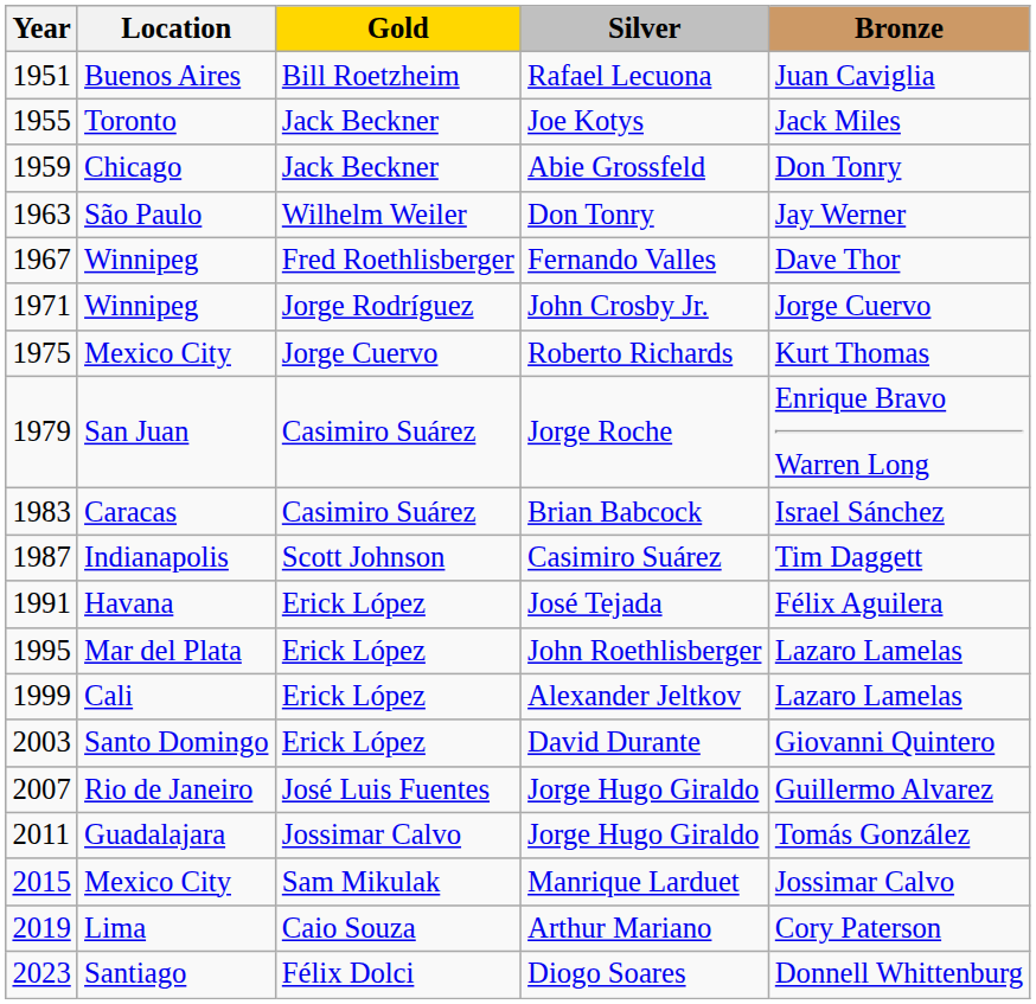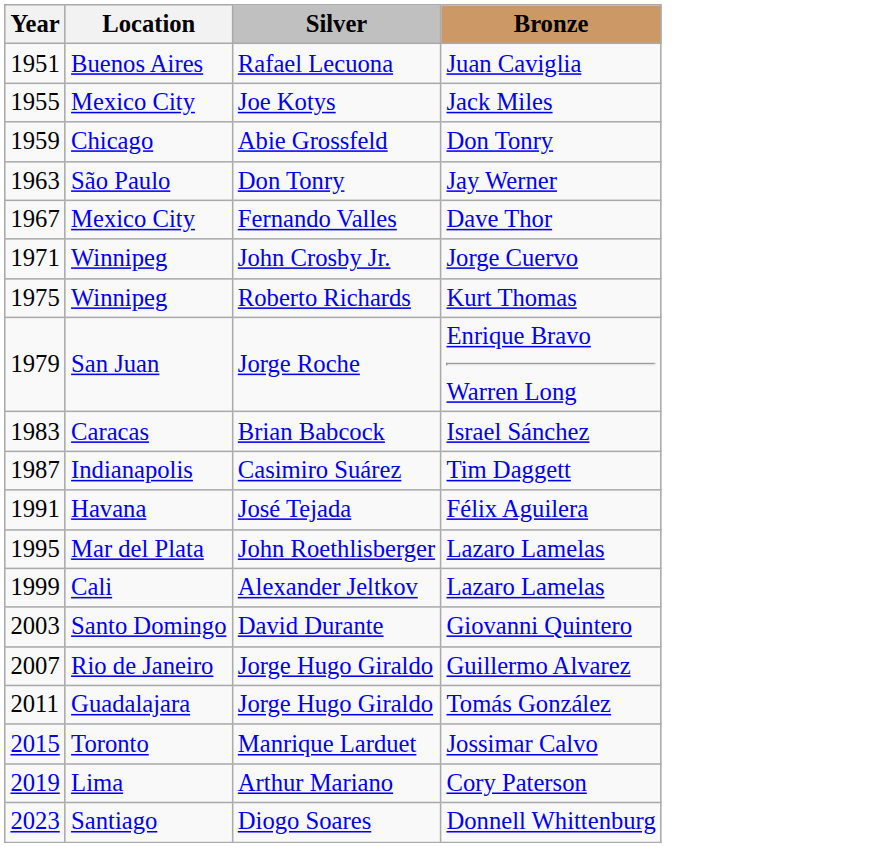- column: Gold | Bill Roetzheim | Jack Beckner | Jack Beckner | Wilhelm Weiler | Fred Roethlisberger | Jorge Rodríguez | Jorge Cuervo | Casimiro Suárez | Casimiro Suárez | Scott Johnson | Erick López | Erick López | Erick López | Erick López | José Luis Fuentes | Jossimar Calvo | Sam Mikulak | Caio Souza | Félix Dolci
Joe Kotys | Location: Toronto -> Mexico City
Fernando Valles | Location: Winnipeg -> Mexico City
Roberto Richards | Location: Mexico City -> Winnipeg
Manrique Larduet | Location: Mexico City -> Toronto
